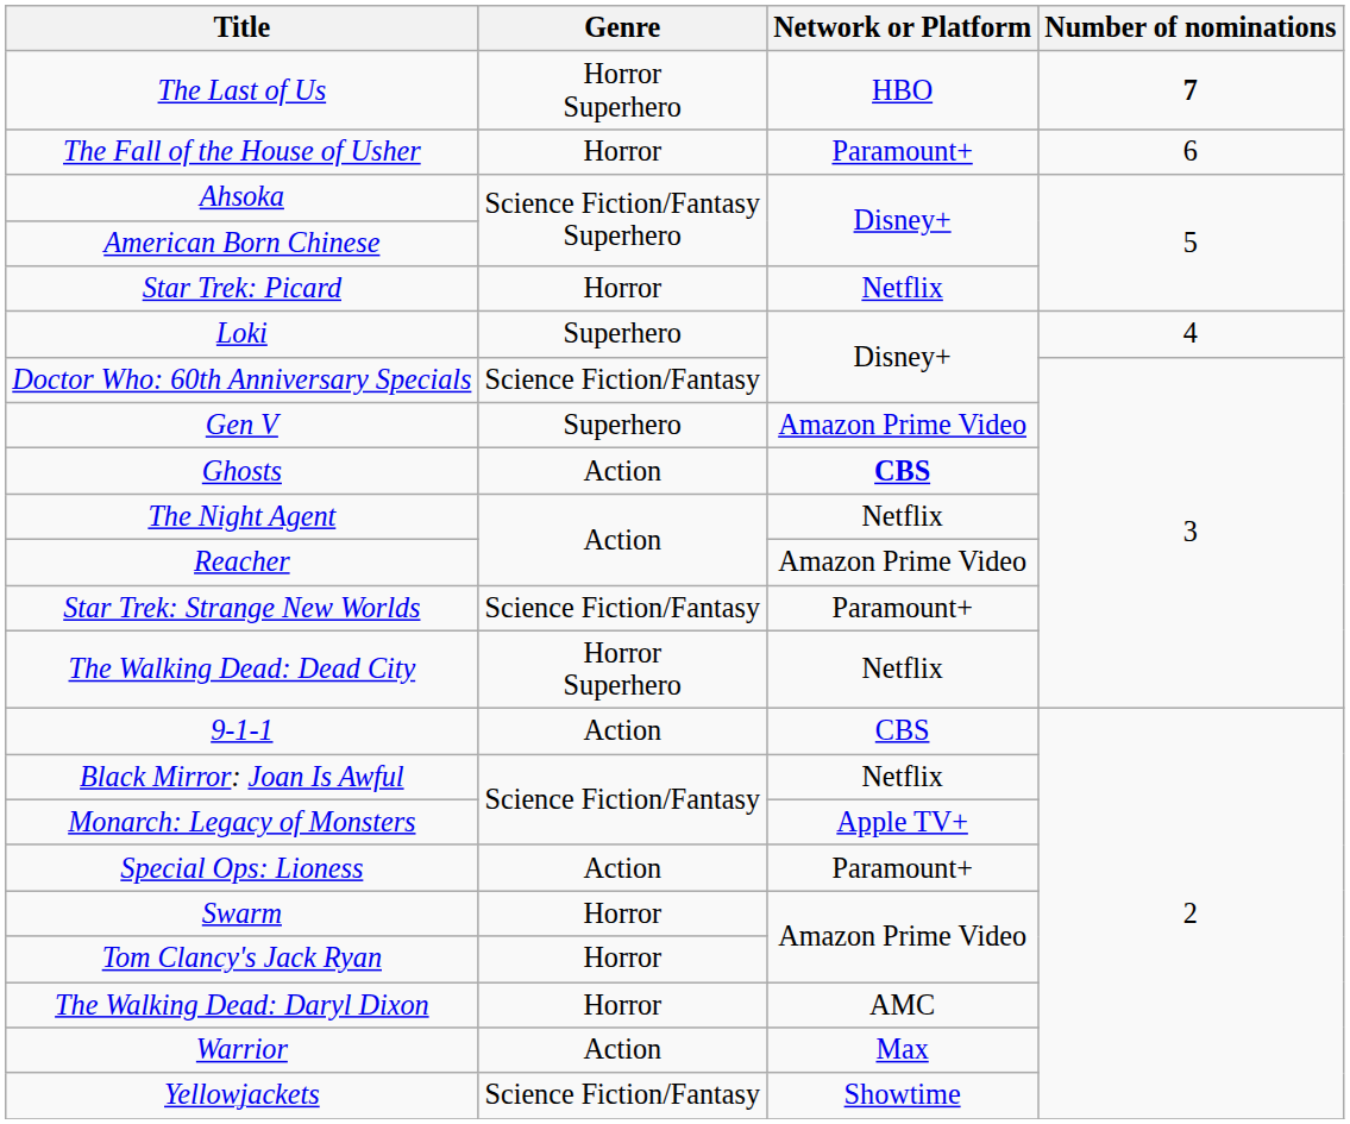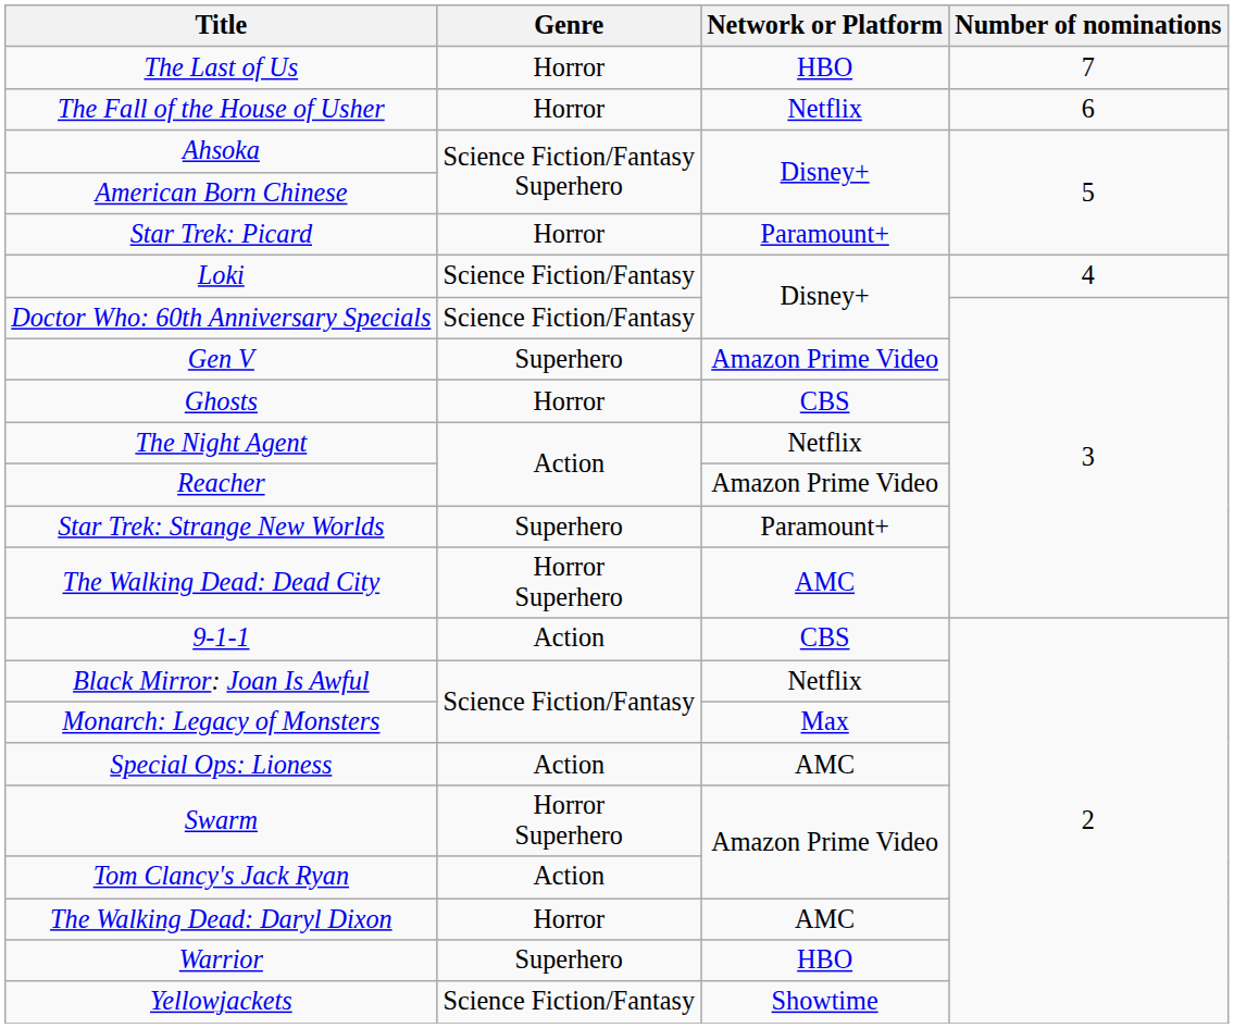The Last of Us | Genre: Horror Superhero -> Horror
The Last of Us | Number of nominations: bold -> normal
The Fall of the House of Usher | Network or Platform: Paramount+ -> Netflix
Star Trek: Picard | Network or Platform: Netflix -> Paramount+
Loki | Genre: Superhero -> Science Fiction/Fantasy
Ghosts | Genre: Action -> Horror
Ghosts | Network or Platform: bold -> normal
Star Trek: Strange New Worlds | Genre: Science Fiction/Fantasy -> Superhero
The Walking Dead: Dead City | Network or Platform: Netflix -> AMC
Monarch: Legacy of Monsters | Network or Platform: Apple TV+ -> Max
Special Ops: Lioness | Network or Platform: Paramount+ -> AMC
Swarm | Genre: Horror -> Horror Superhero
Tom Clancy's Jack Ryan | Genre: Horror -> Action
Warrior | Genre: Action -> Superhero
Warrior | Network or Platform: Max -> HBO
